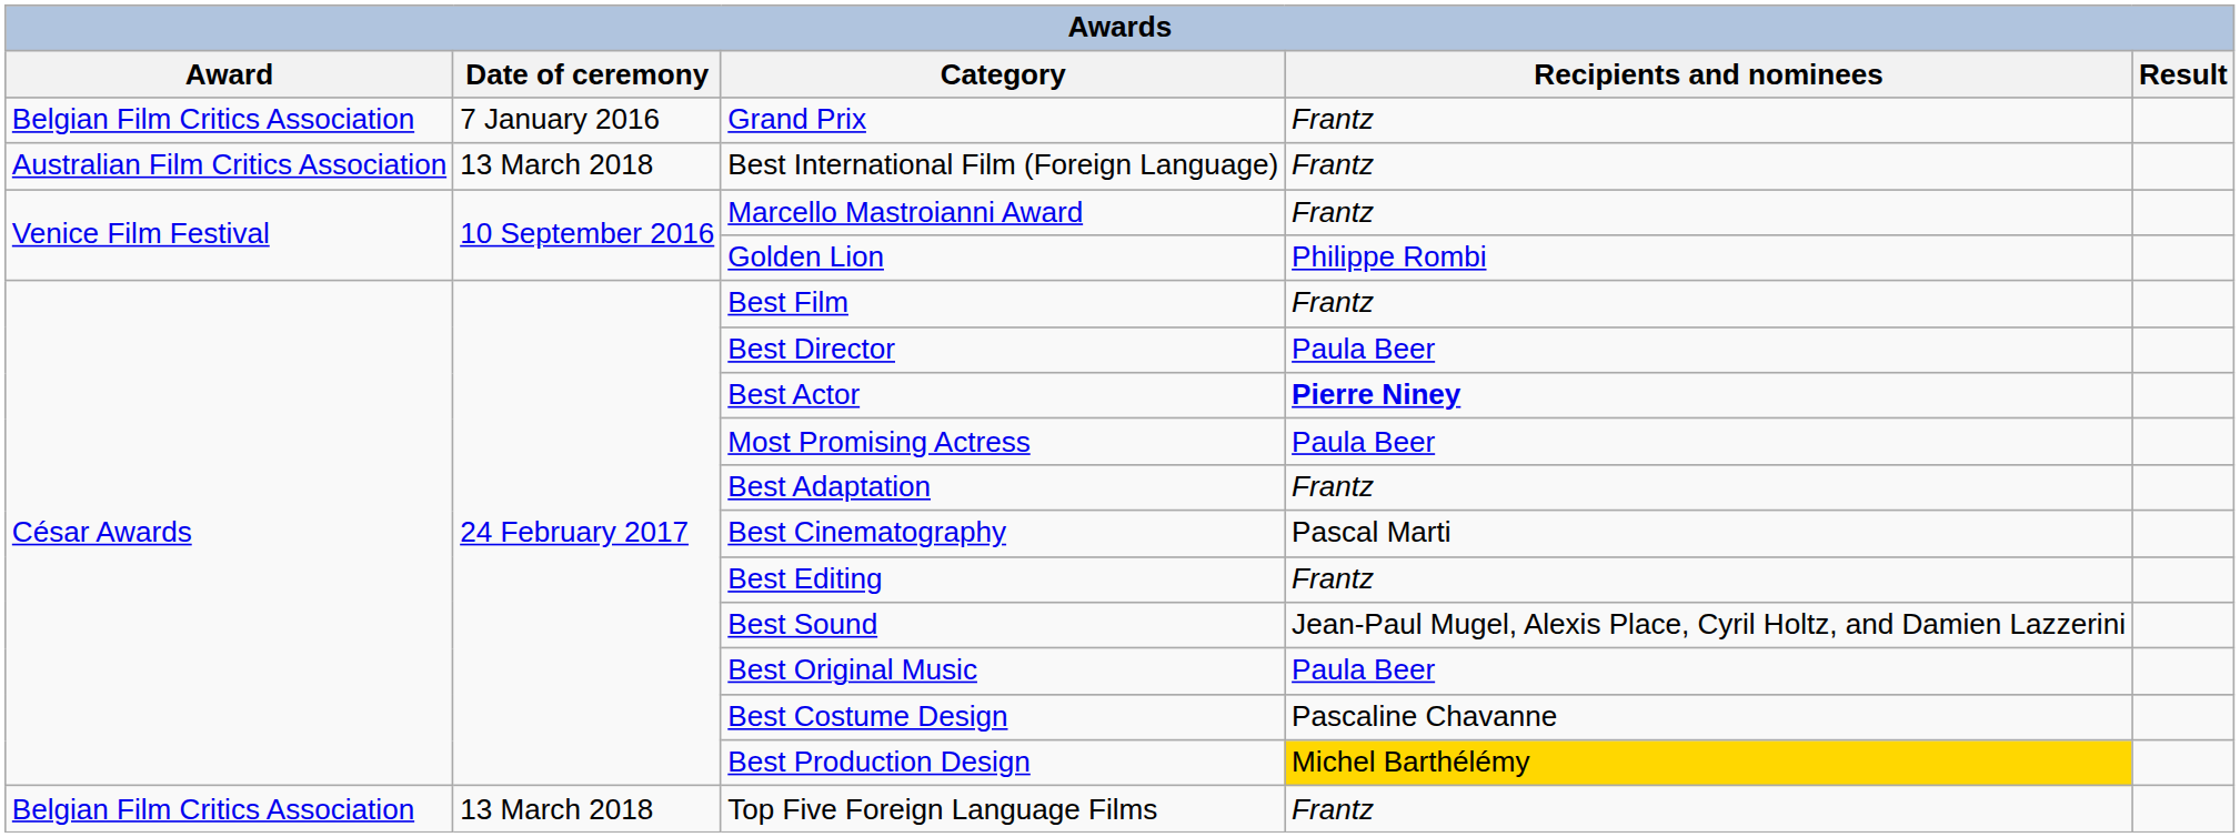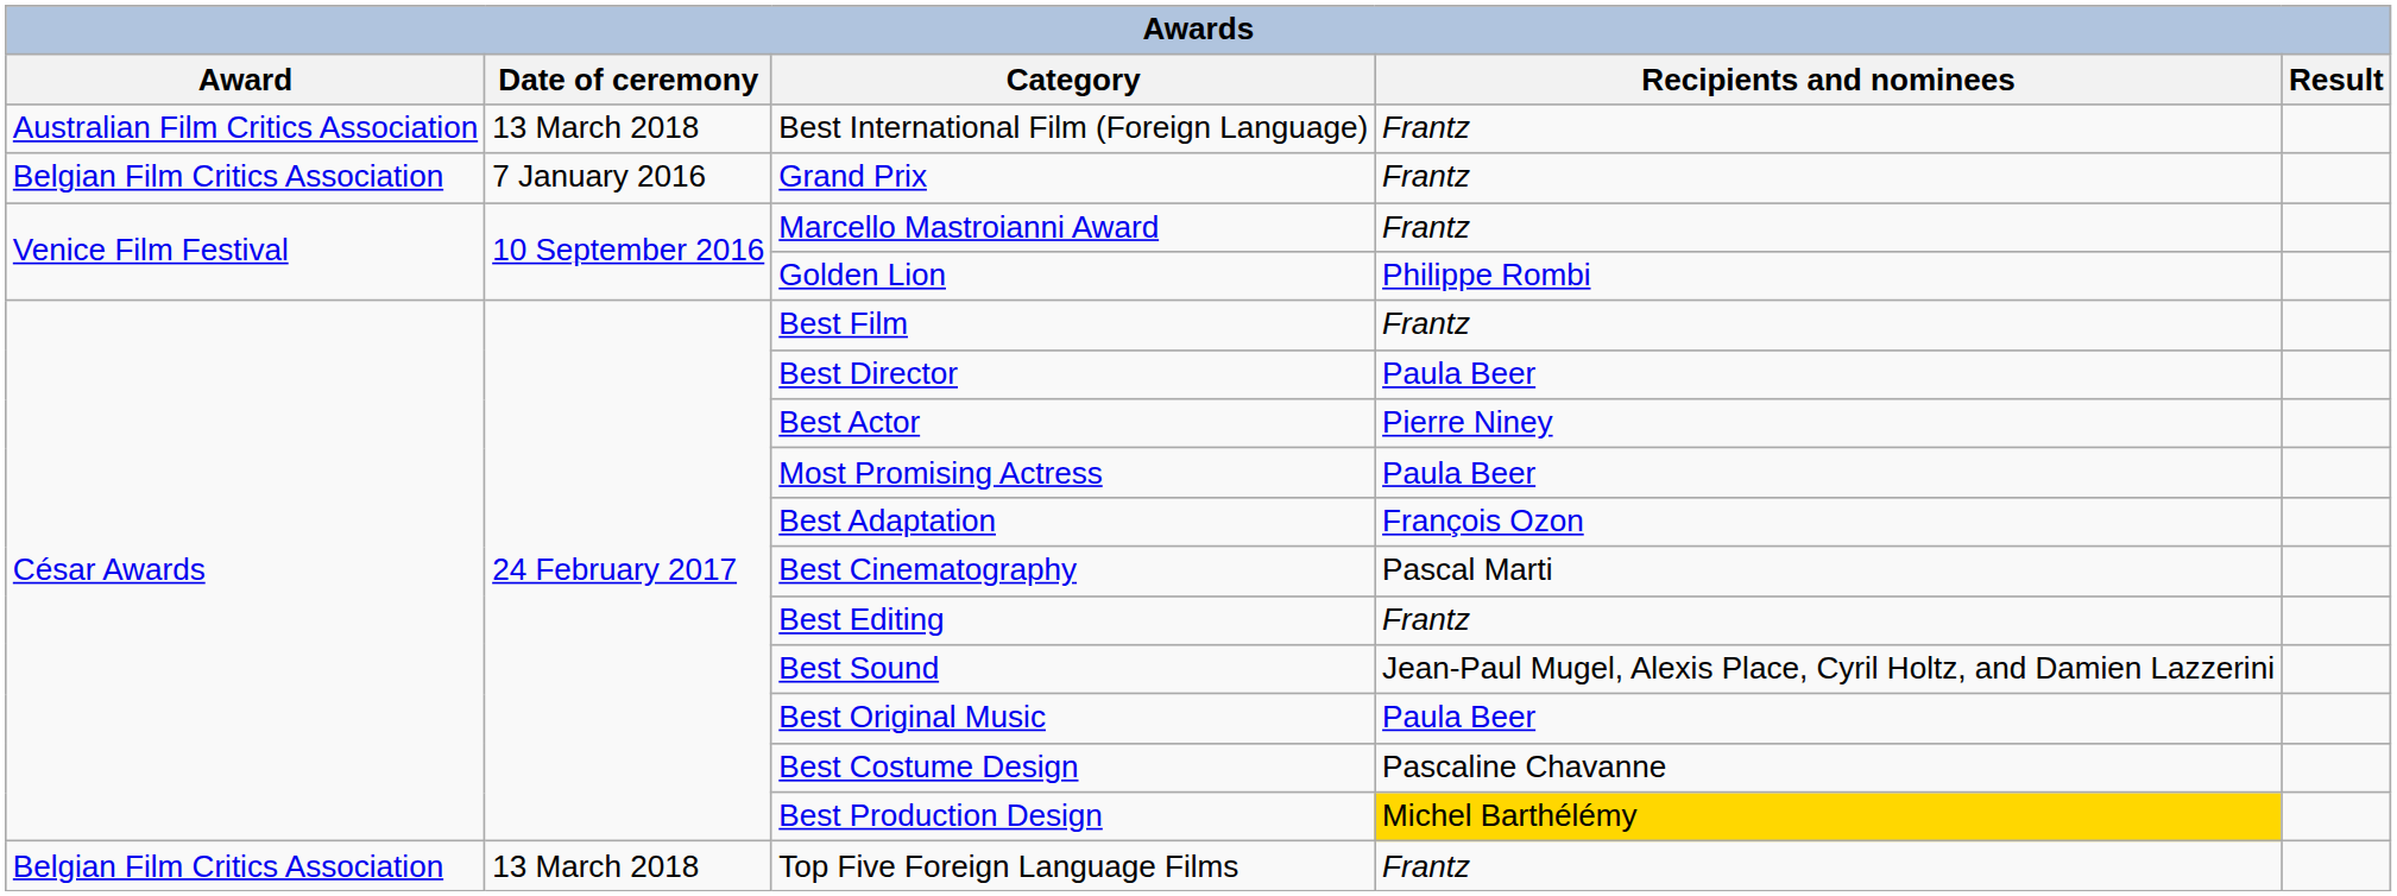rows swapped: Best International Film (Foreign Language) <-> Grand Prix
Best Actor | Recipients and nominees: bold -> normal
Best Adaptation | Recipients and nominees: Frantz -> François Ozon
